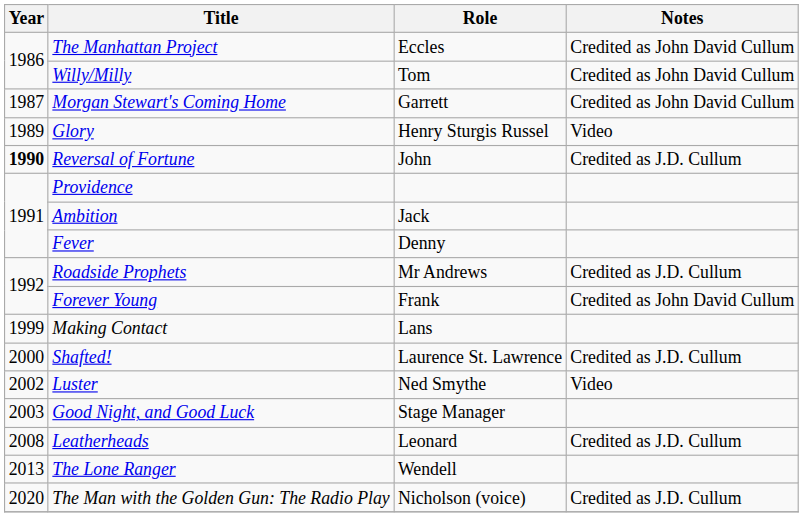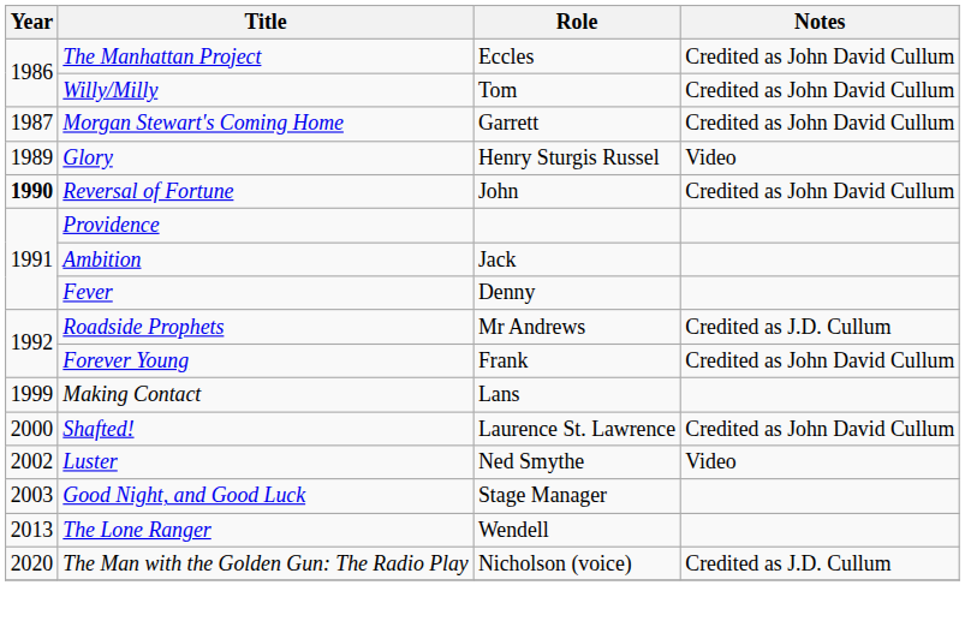Reversal of Fortune | Notes: Credited as J.D. Cullum -> Credited as John David Cullum
Shafted! | Notes: Credited as J.D. Cullum -> Credited as John David Cullum
- row: 2008 | Leatherheads | Leonard | Credited as J.D. Cullum
